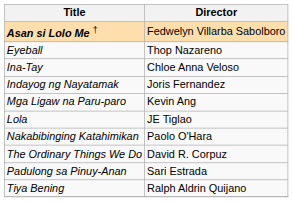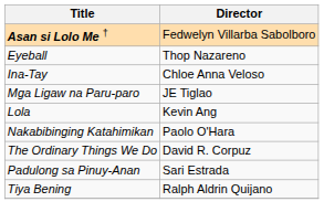- row: Indayog ng Nayatamak | Joris Fernandez
Mga Ligaw na Paru-paro | Director: Kevin Ang -> JE Tiglao
Lola | Director: JE Tiglao -> Kevin Ang
